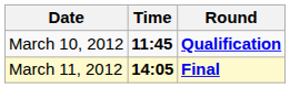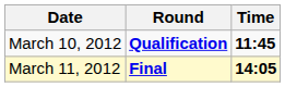columns swapped: Time <-> Round
